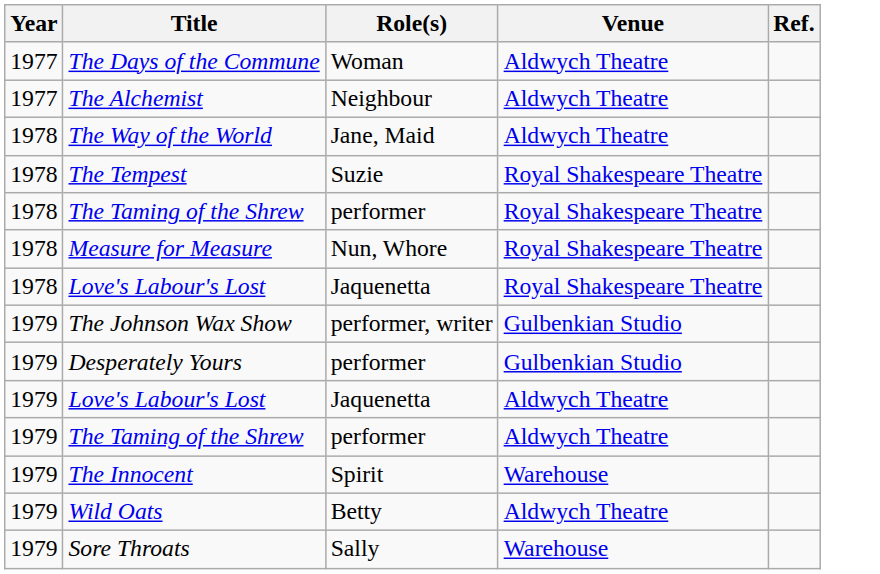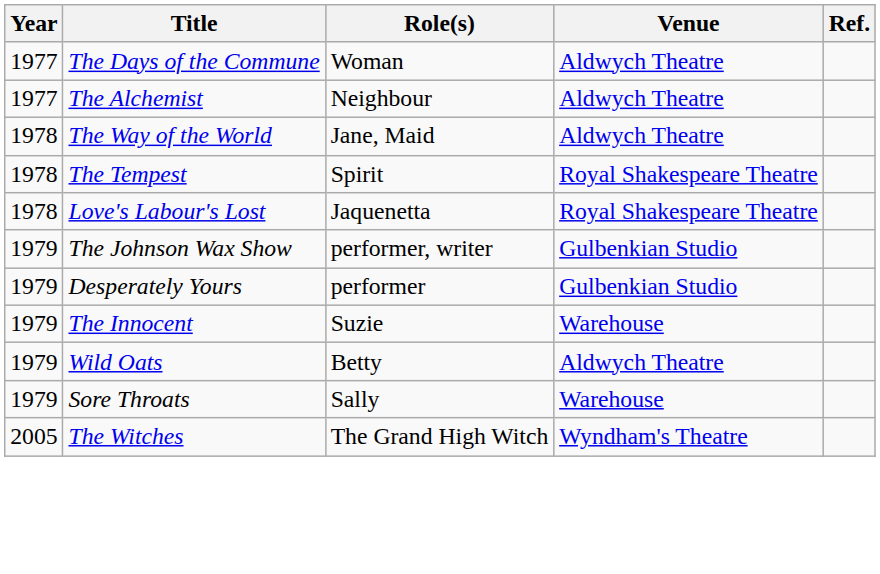The Tempest | Role(s): Suzie -> Spirit
- row: 1978 | The Taming of the Shrew | performer | Royal Shakespeare Theatre
- row: 1978 | Measure for Measure | Nun, Whore | Royal Shakespeare Theatre
- row: 1979 | Love's Labour's Lost | Jaquenetta | Aldwych Theatre
- row: 1979 | The Taming of the Shrew | performer | Aldwych Theatre
The Innocent | Role(s): Spirit -> Suzie
+ row: 2005 | The Witches | The Grand High Witch | Wyndham's Theatre
